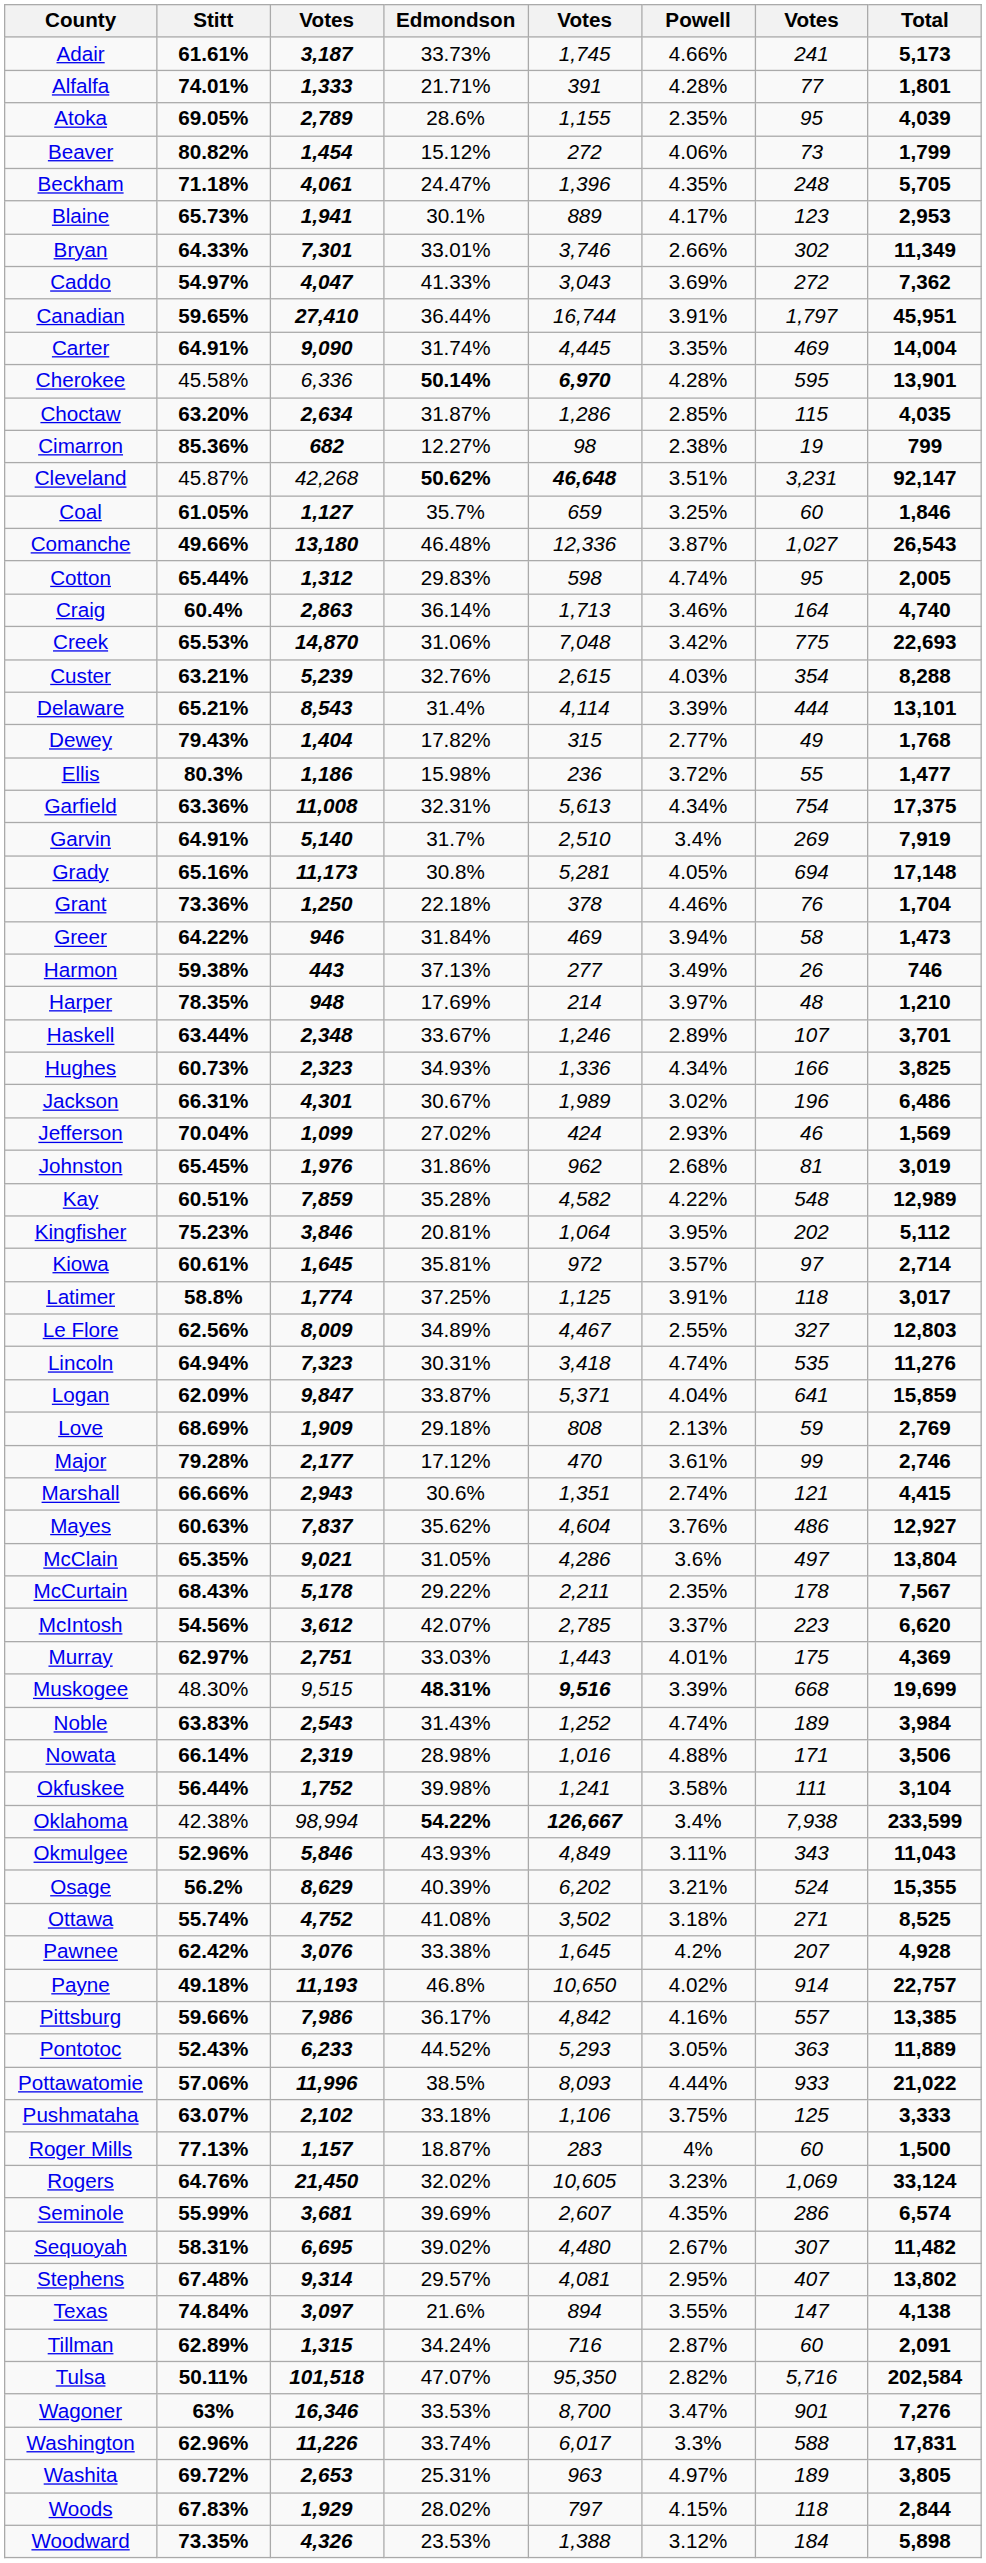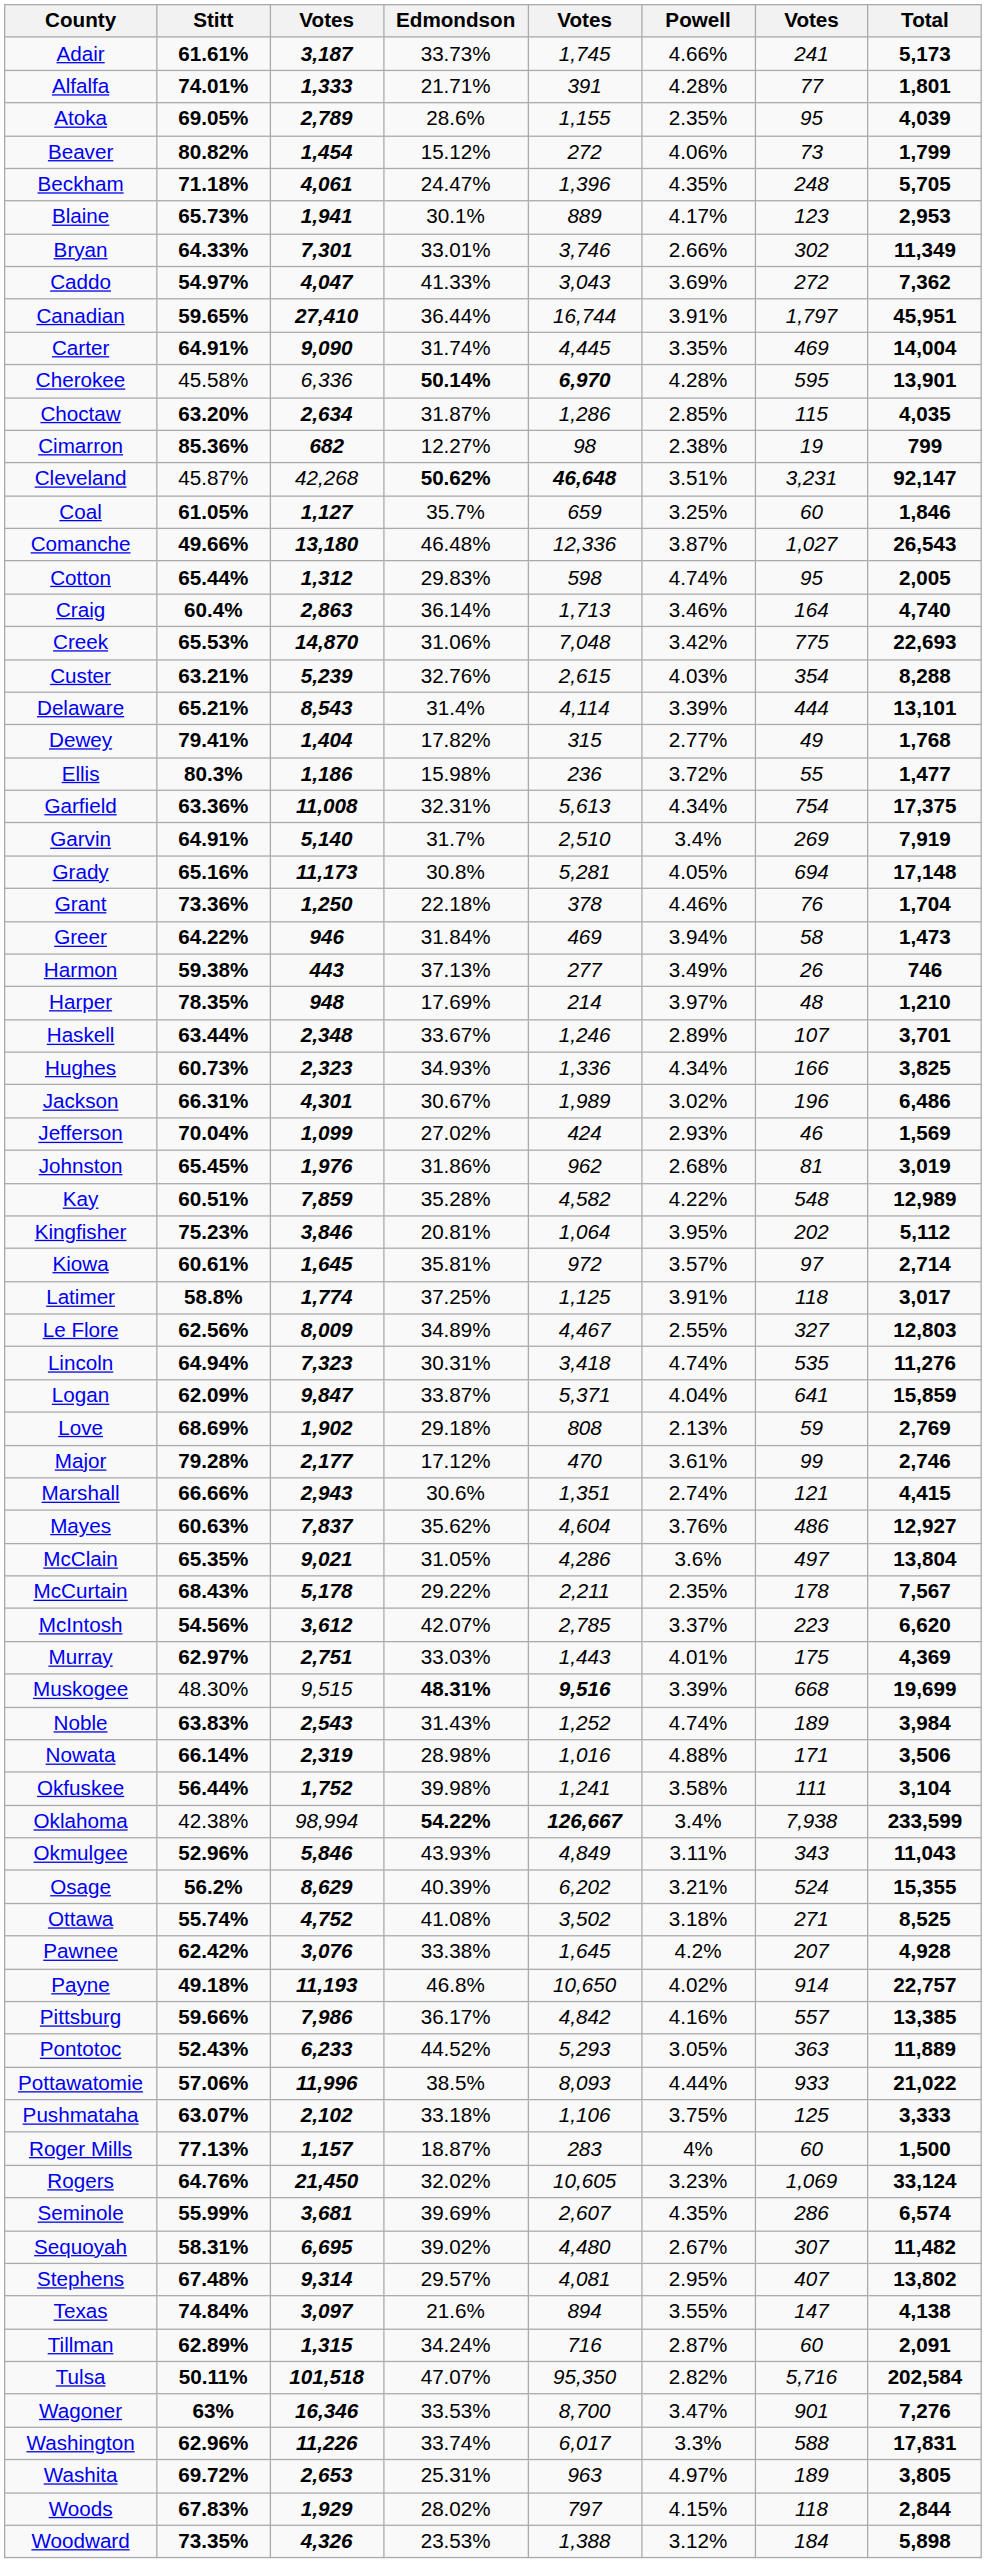Dewey | Stitt: 79.43% -> 79.41%
Love | column 3: 1,909 -> 1,902
